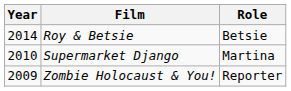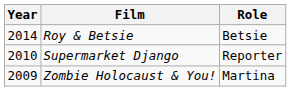Supermarket Django | Role: Martina -> Reporter
Zombie Holocaust & You! | Role: Reporter -> Martina
